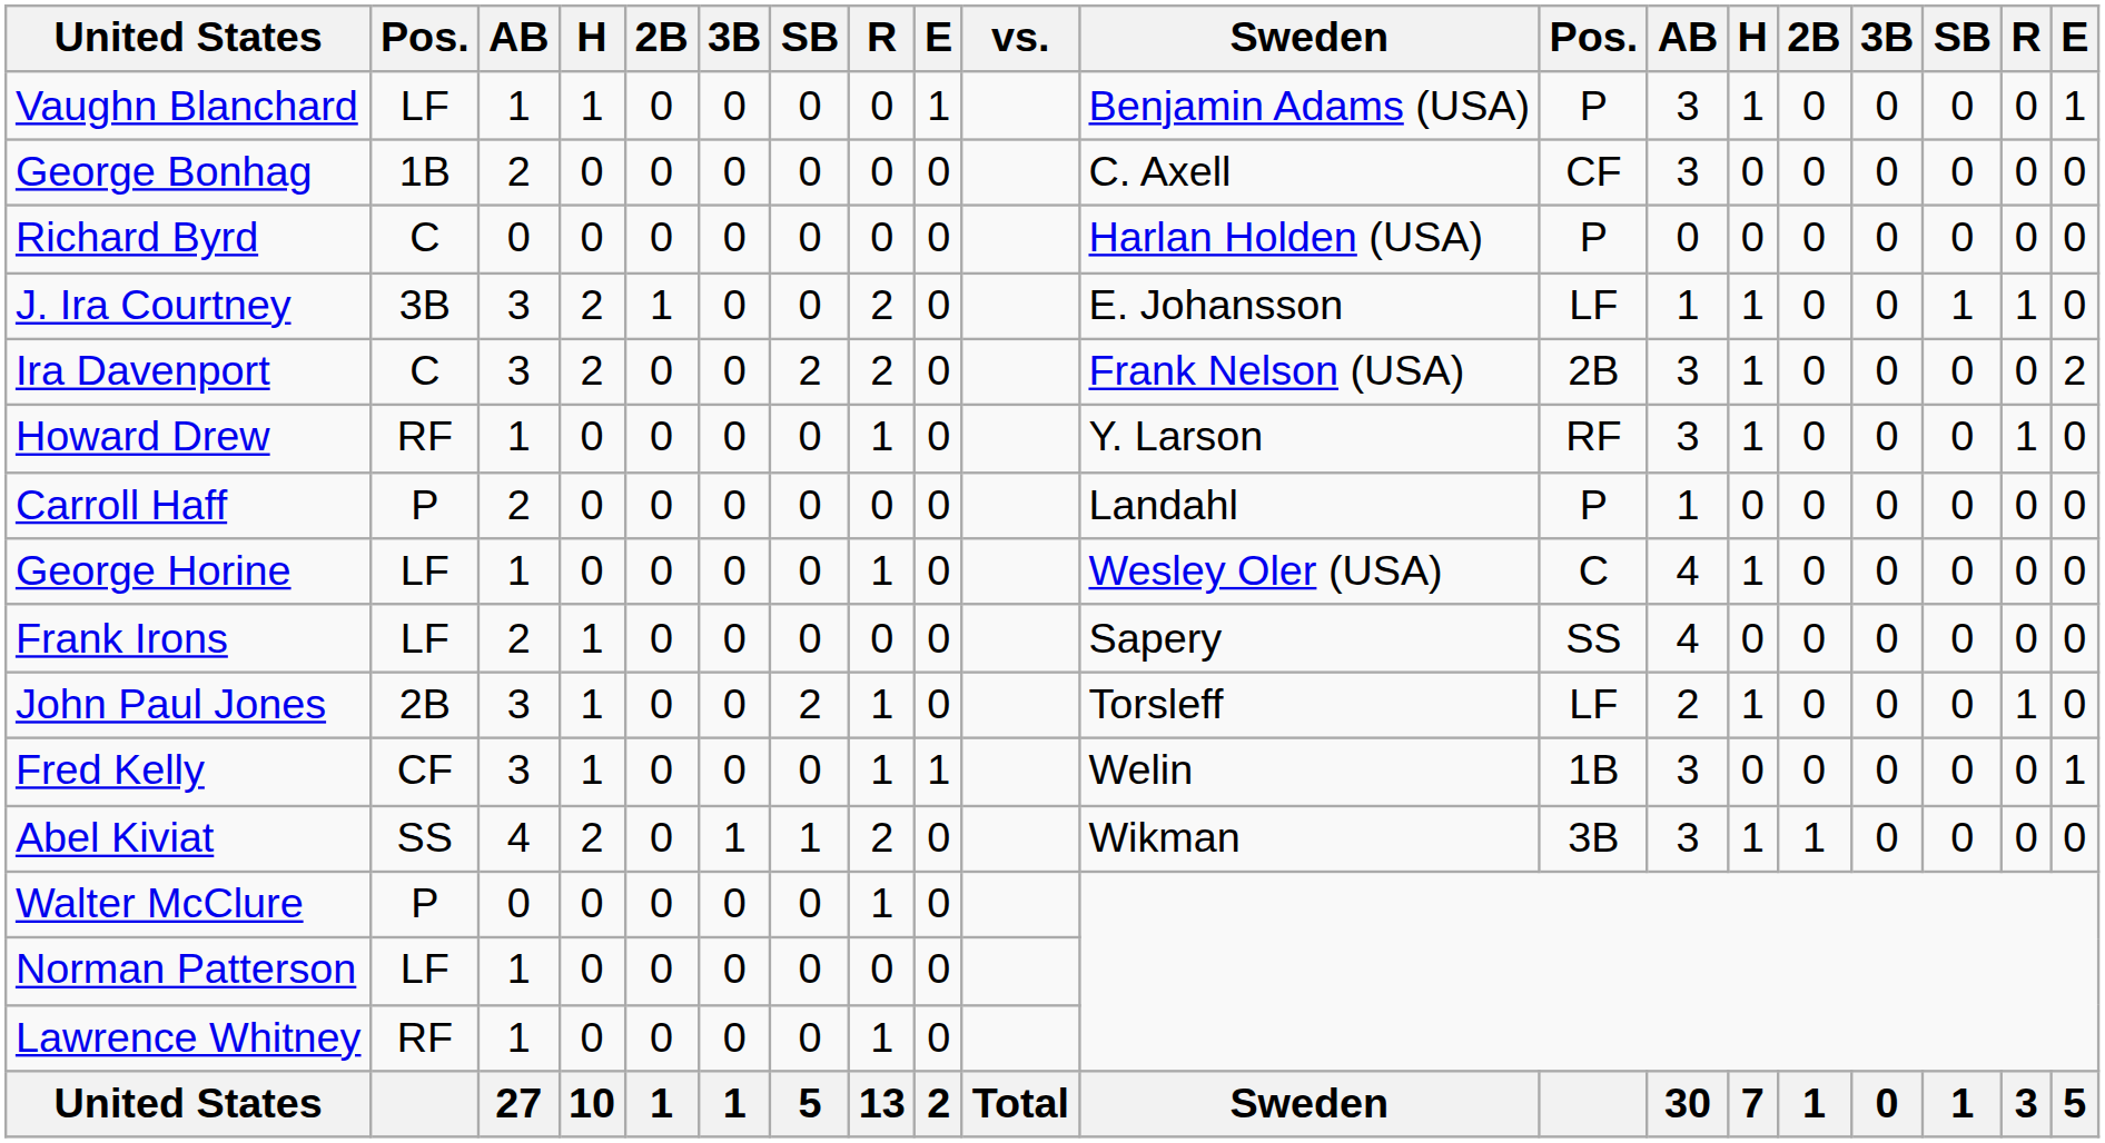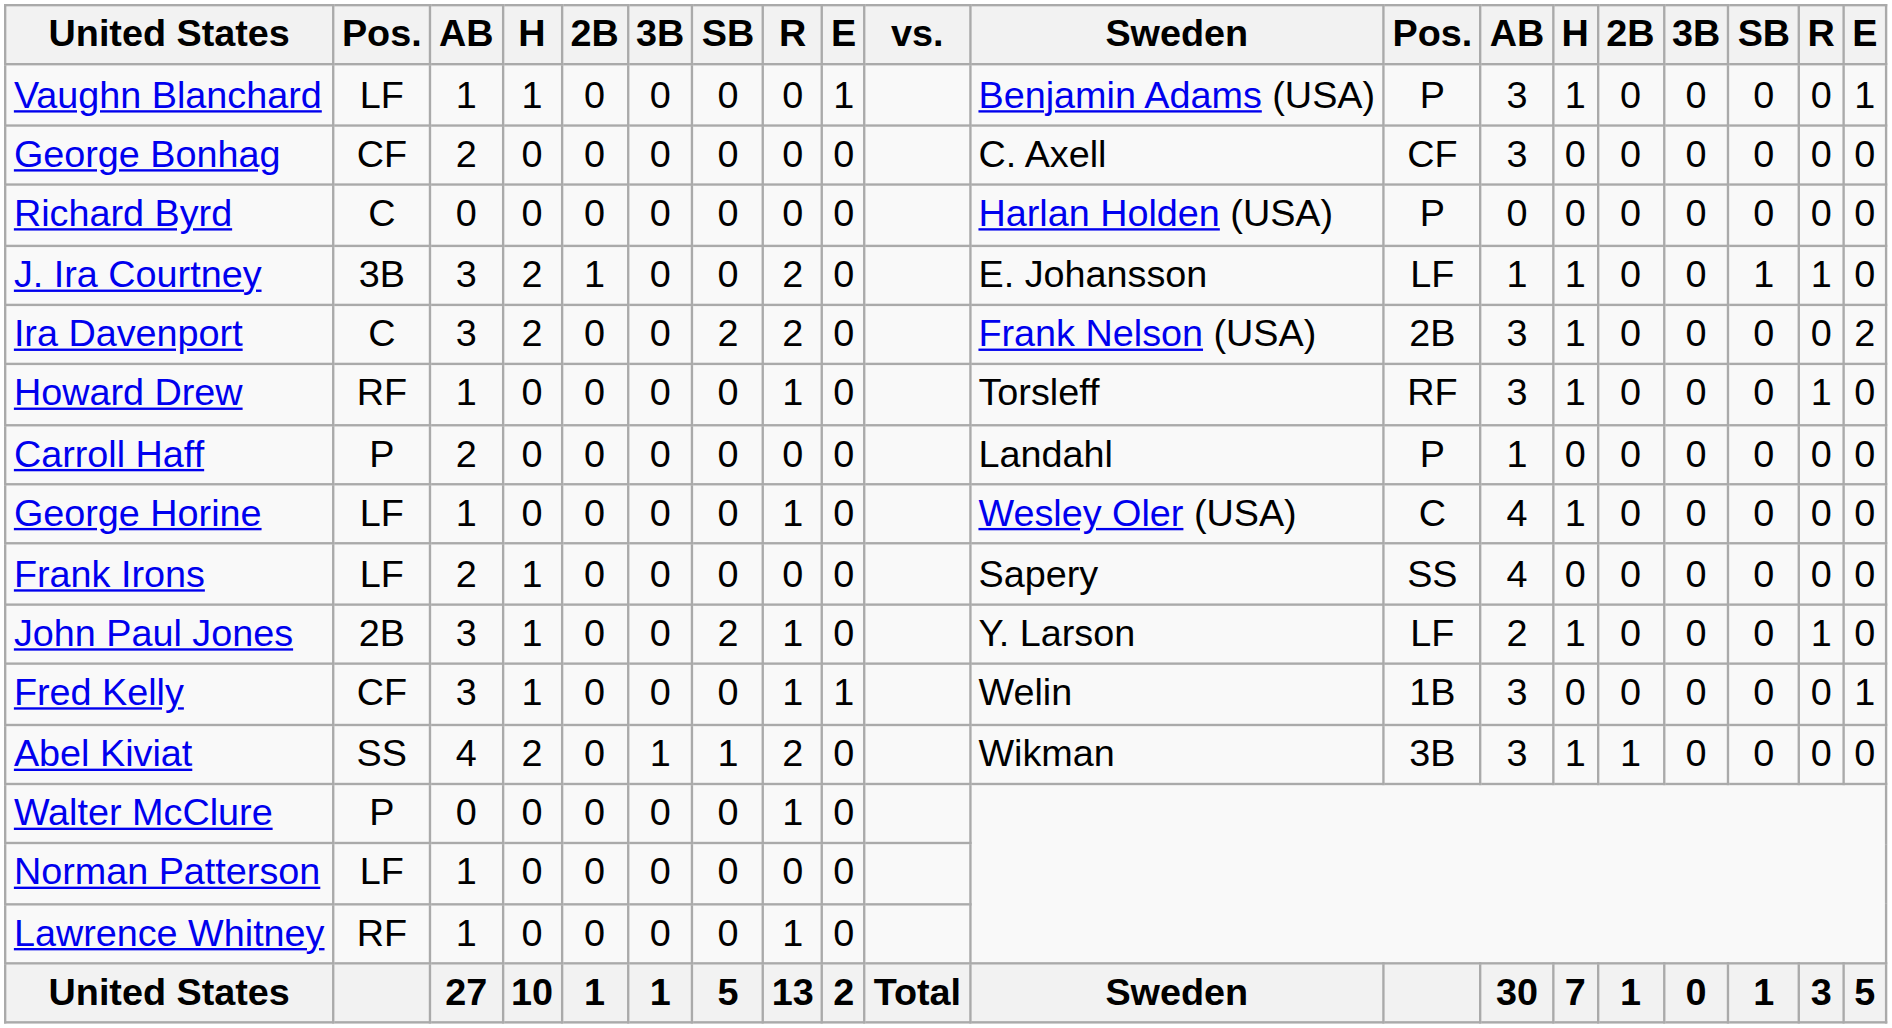George Bonhag | column 2: 1B -> CF
Howard Drew | Sweden: Y. Larson -> Torsleff
John Paul Jones | Sweden: Torsleff -> Y. Larson
